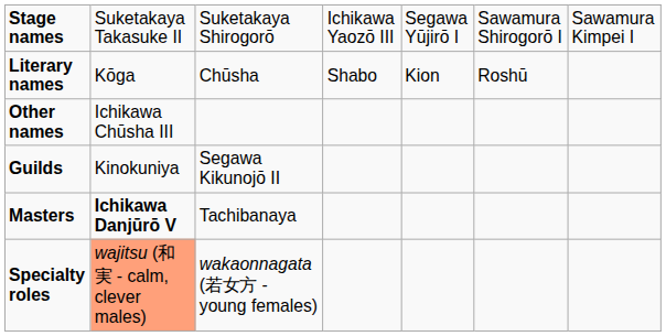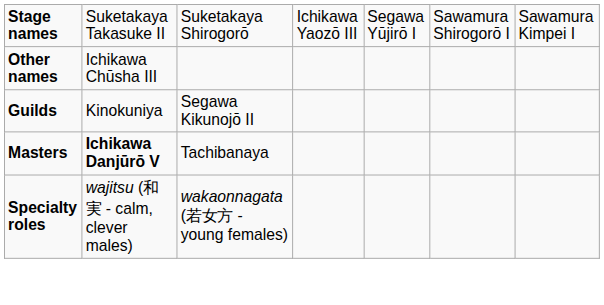- row: Literary names | Kōga | Chūsha | Shabo | Kion | Roshū
Specialty roles | column 2: lightsalmon background -> no background
